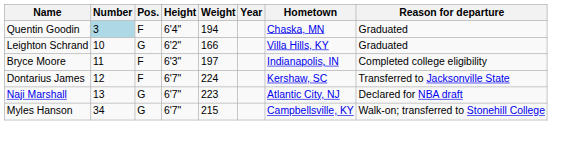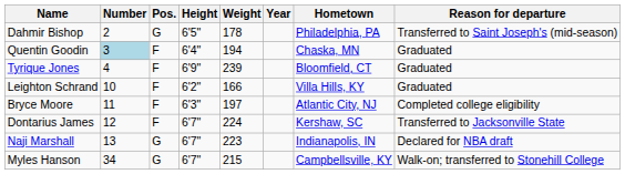+ row: Dahmir Bishop | 2 | G | 6'5" | 178 | Philadelphia, PA | Transferred to Saint Joseph's (mid-season)
+ row: Tyrique Jones | 4 | F | 6'9" | 239 | Bloomfield, CT | Graduated
Leighton Schrand | Pos.: G -> F
Bryce Moore | Hometown: Indianapolis, IN -> Atlantic City, NJ
Naji Marshall | Hometown: Atlantic City, NJ -> Indianapolis, IN
